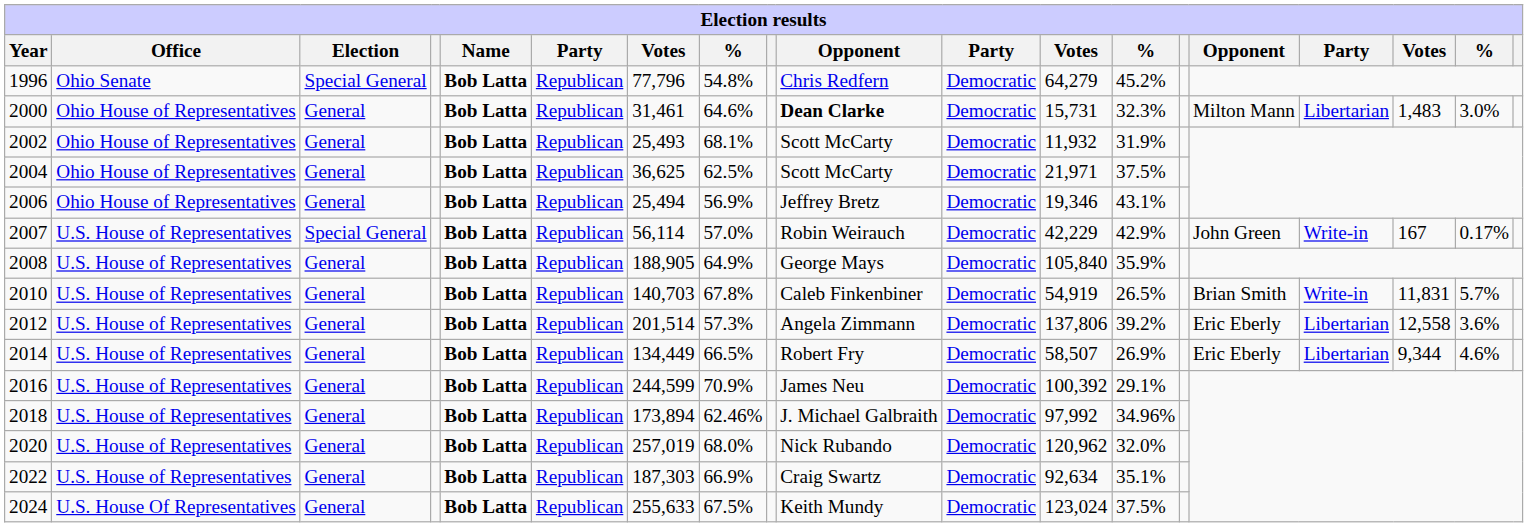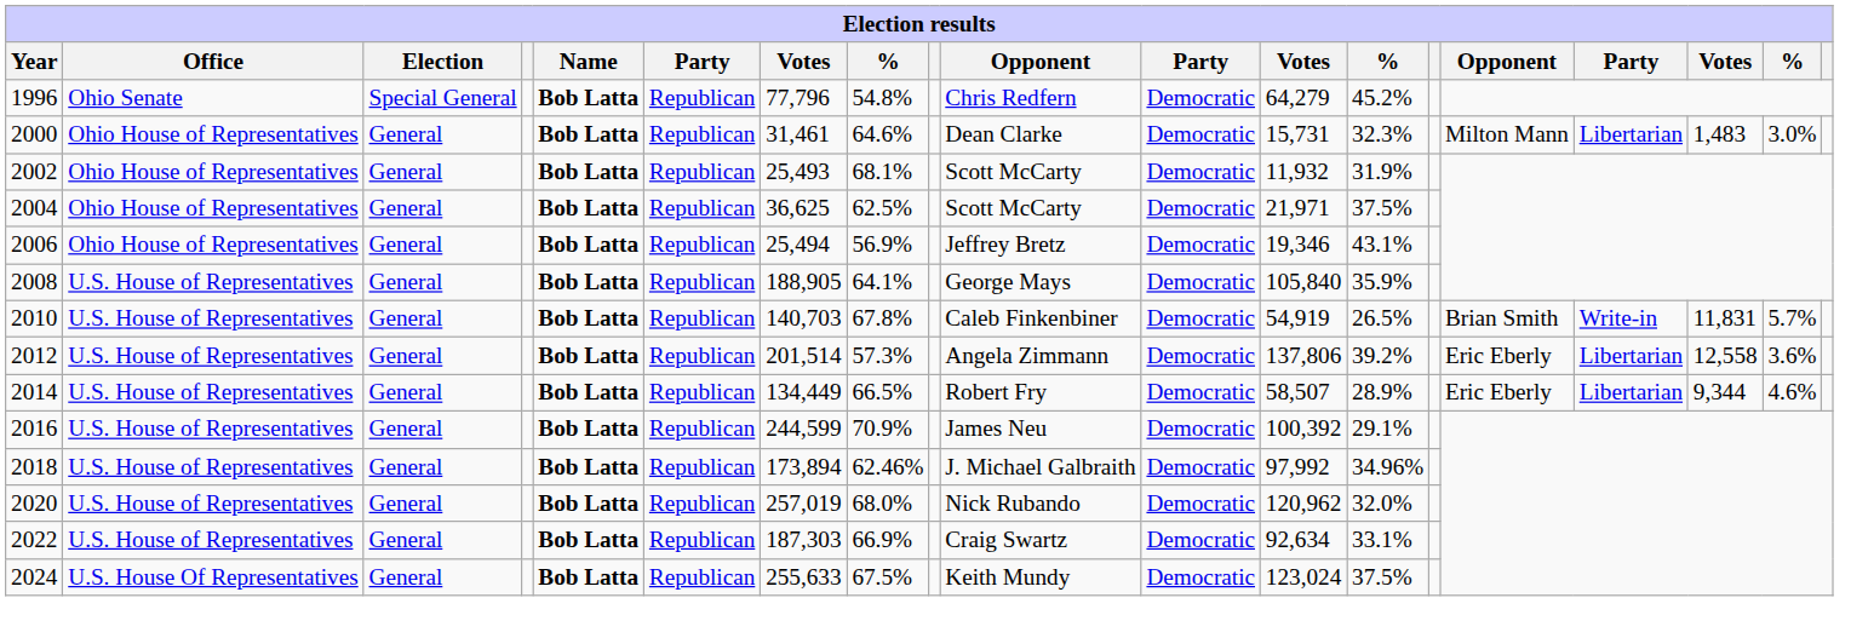2000 | column 10: bold -> normal
- row: 2007 | U.S. House of Representatives | Special General | Bob Latta | Republican | 56,114 | 57.0% | Robin Weirauch | Democratic | 42,229 | 42.9% | John Green | Write-in | 167 | 0.17%
2008 | column 8: 64.9% -> 64.1%
2014 | column 13: 26.9% -> 28.9%
2022 | column 13: 35.1% -> 33.1%
